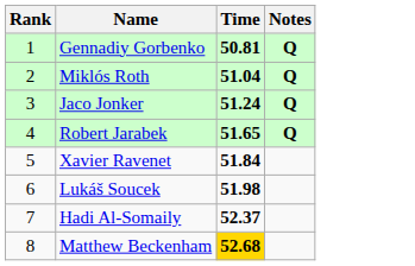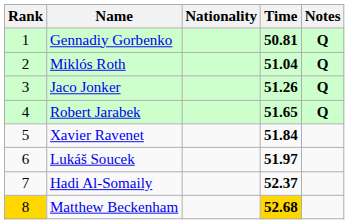+ column: Nationality
Jaco Jonker | Time: 51.24 -> 51.26
Lukáš Soucek | Time: 51.98 -> 51.97
Matthew Beckenham | Rank: no background -> gold background
